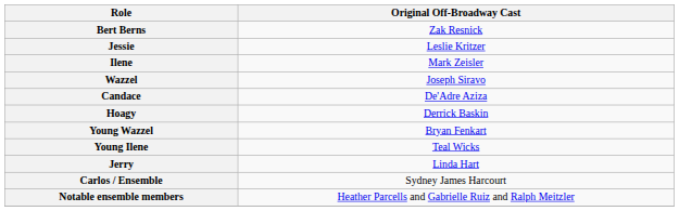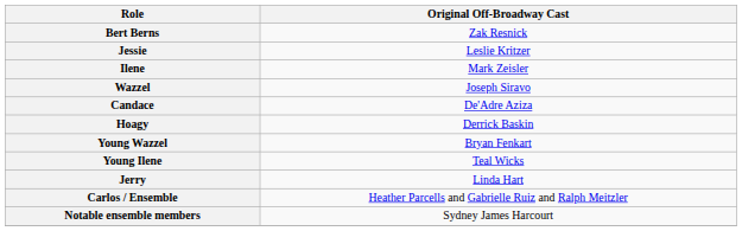Carlos / Ensemble | Original Off-Broadway Cast: Sydney James Harcourt -> Heather Parcells and Gabrielle Ruiz and Ralph Meitzler
Notable ensemble members | Original Off-Broadway Cast: Heather Parcells and Gabrielle Ruiz and Ralph Meitzler -> Sydney James Harcourt
